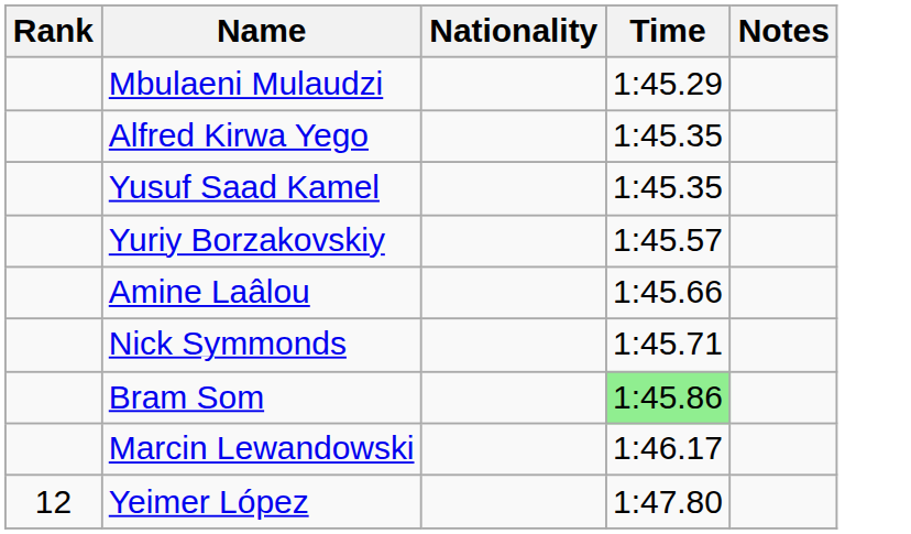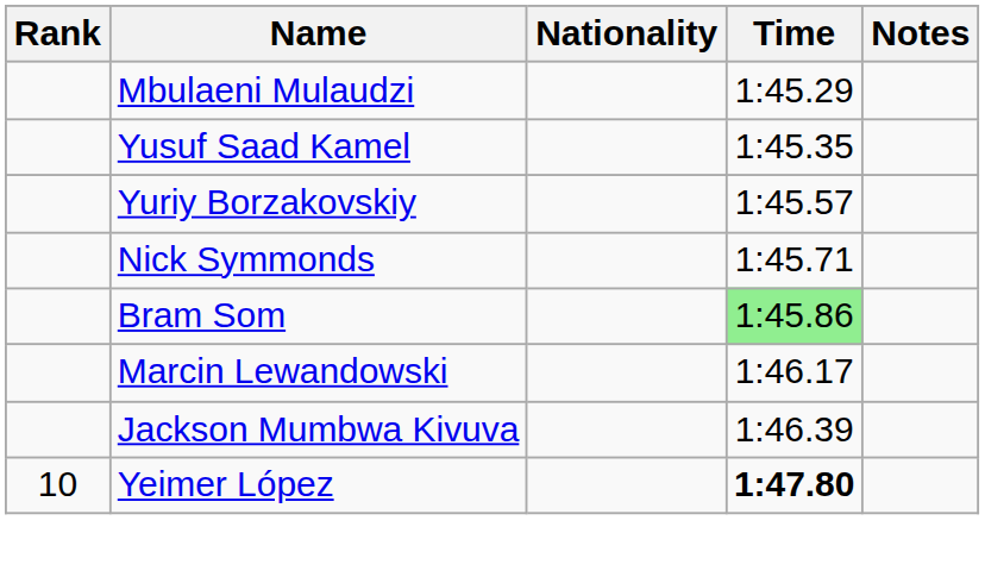- row: Alfred Kirwa Yego | 1:45.35
- row: Amine Laâlou | 1:45.66
+ row: Jackson Mumbwa Kivuva | 1:46.39
Yeimer López | Rank: 12 -> 10
Yeimer López | Time: normal -> bold
